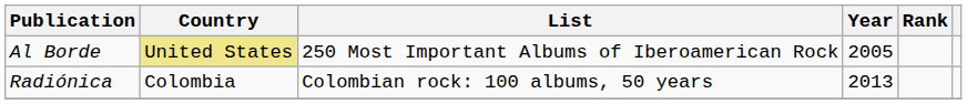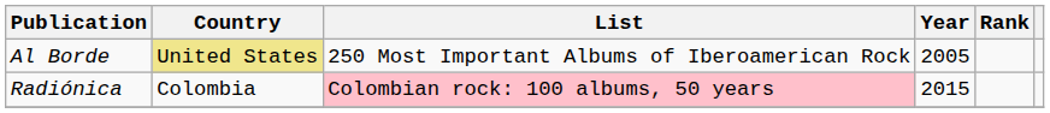Radiónica | List: no background -> pink background
Radiónica | Year: 2013 -> 2015
